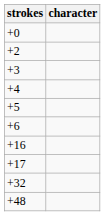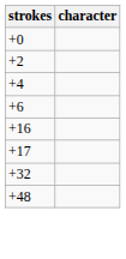- row: +3
- row: +5
